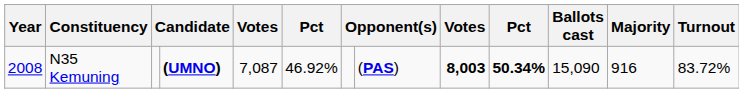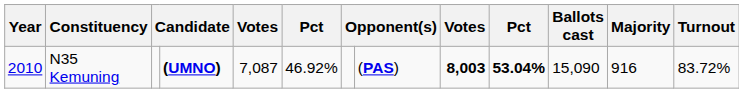N35 Kemuning | Year: 2008 -> 2010
N35 Kemuning | column 10: 50.34% -> 53.04%
